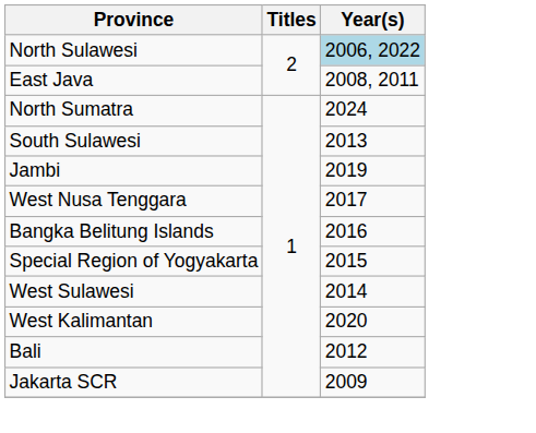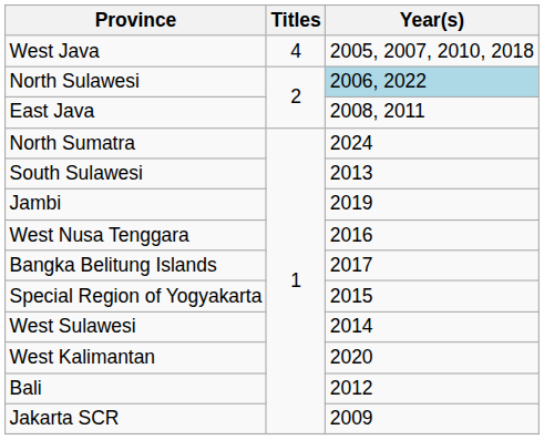+ row: West Java | 4 | 2005, 2007, 2010, 2018
West Nusa Tenggara | Year(s): 2017 -> 2016
Bangka Belitung Islands | Year(s): 2016 -> 2017
